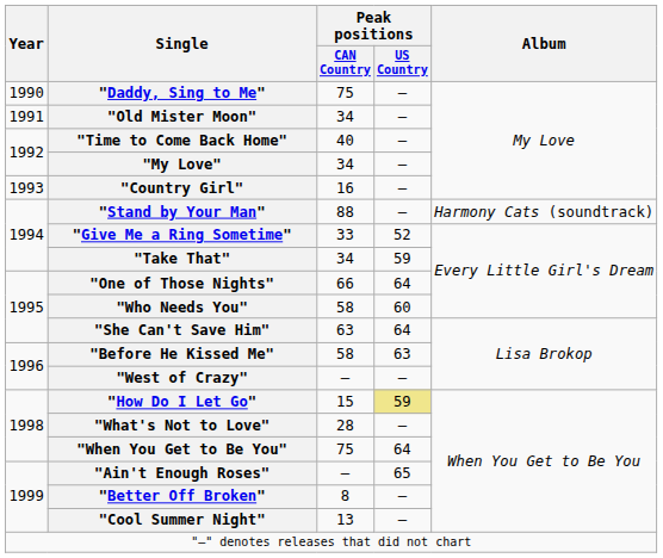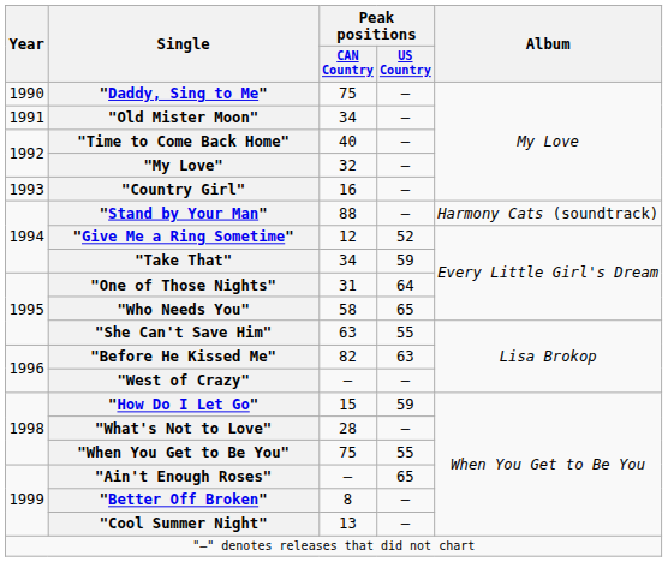"My Love" | Peak positions / CAN Country: 34 -> 32
"Give Me a Ring Sometime" | Peak positions / CAN Country: 33 -> 12
"One of Those Nights" | Peak positions / CAN Country: 66 -> 31
"Who Needs You" | Peak positions / US Country: 60 -> 65
"She Can't Save Him" | Peak positions / US Country: 64 -> 55
"Before He Kissed Me" | Peak positions / CAN Country: 58 -> 82
"How Do I Let Go" | Peak positions / US Country: khaki background -> no background
"When You Get to Be You" | Peak positions / US Country: 64 -> 55
